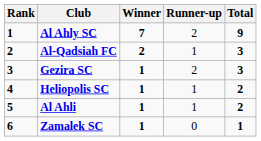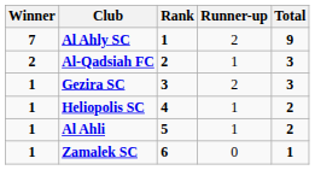columns swapped: Rank <-> Winner
